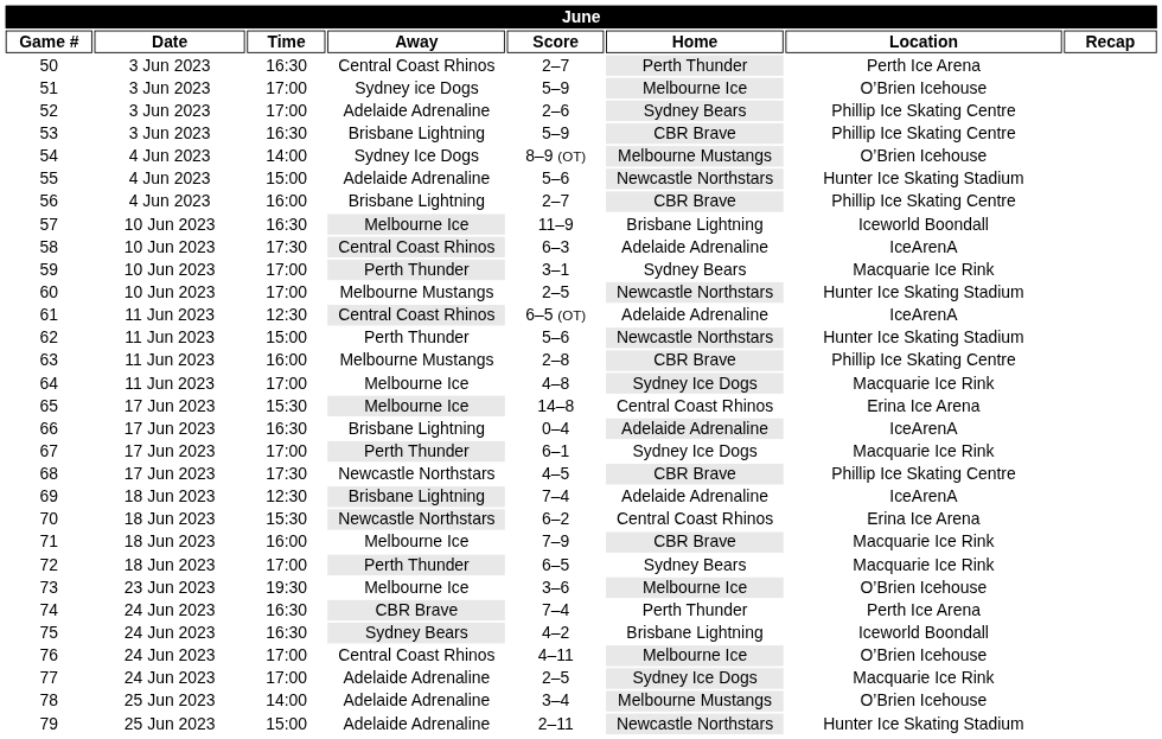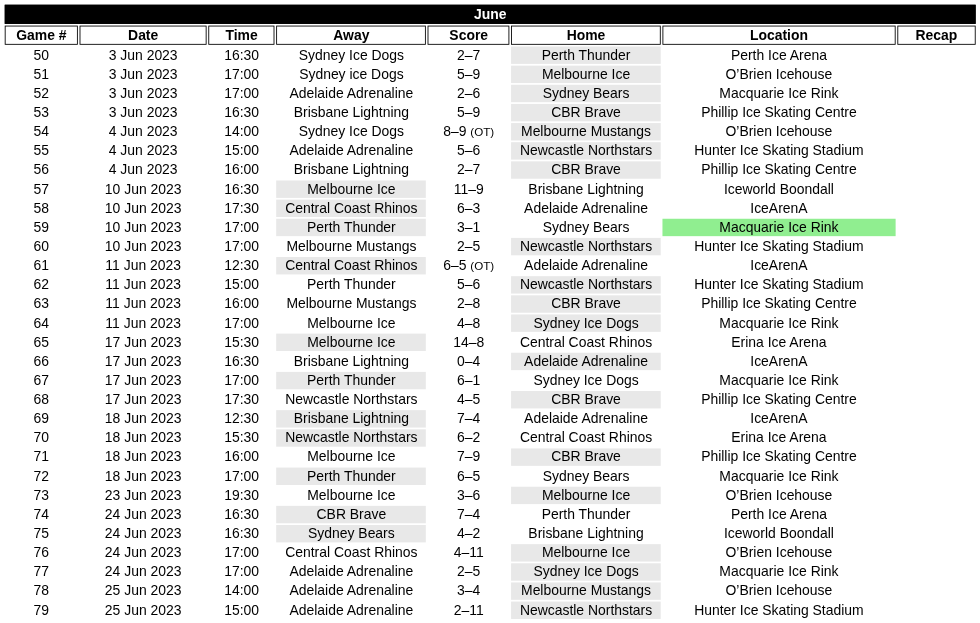50 | Away: Central Coast Rhinos -> Sydney Ice Dogs
52 | Location: Phillip Ice Skating Centre -> Macquarie Ice Rink
59 | Location: no background -> lightgreen background
71 | Location: Macquarie Ice Rink -> Phillip Ice Skating Centre
